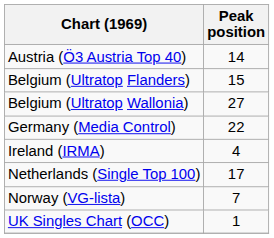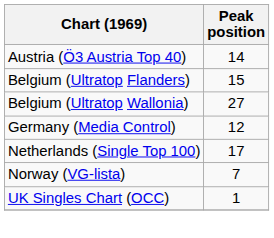Germany (Media Control) | Peak position: 22 -> 12
- row: Ireland (IRMA) | 4
